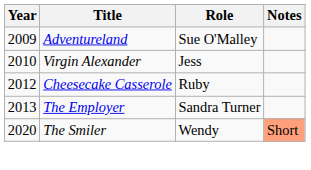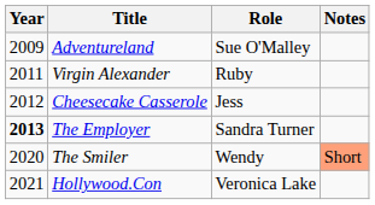Virgin Alexander | Year: 2010 -> 2011
Virgin Alexander | Role: Jess -> Ruby
Cheesecake Casserole | Role: Ruby -> Jess
The Employer | Year: normal -> bold
+ row: 2021 | Hollywood.Con | Veronica Lake
